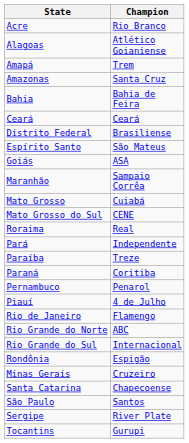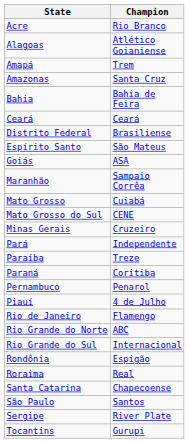rows swapped: Minas Gerais <-> Roraima
